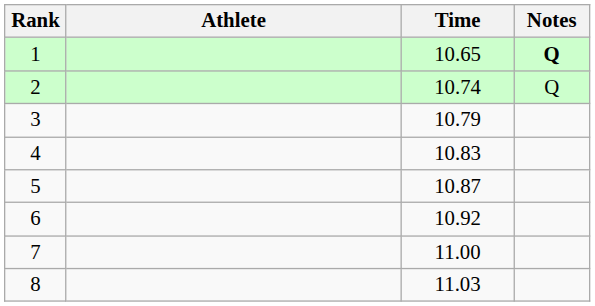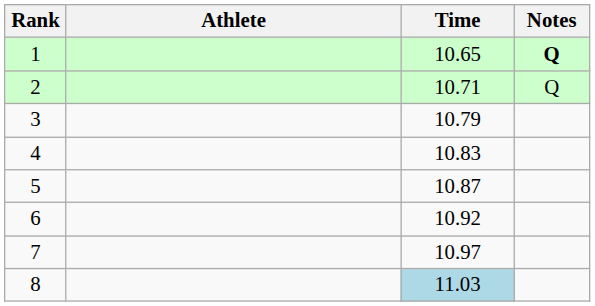2 | Time: 10.74 -> 10.71
7 | Time: 11.00 -> 10.97
8 | Time: no background -> lightblue background
